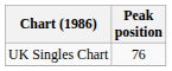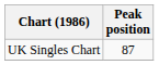UK Singles Chart | Peak position: 76 -> 87
